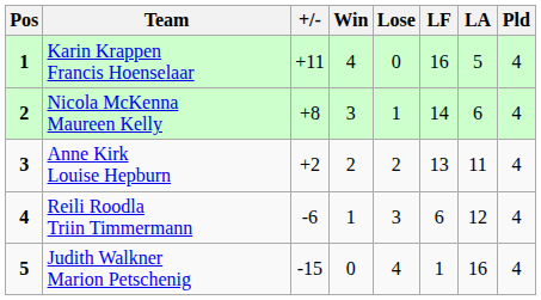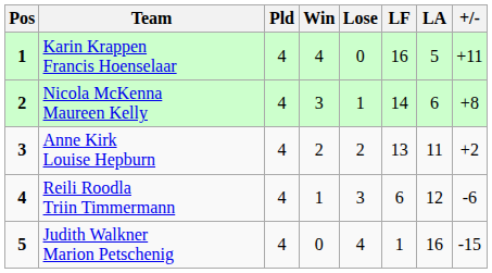columns swapped: Pld <-> +/-
